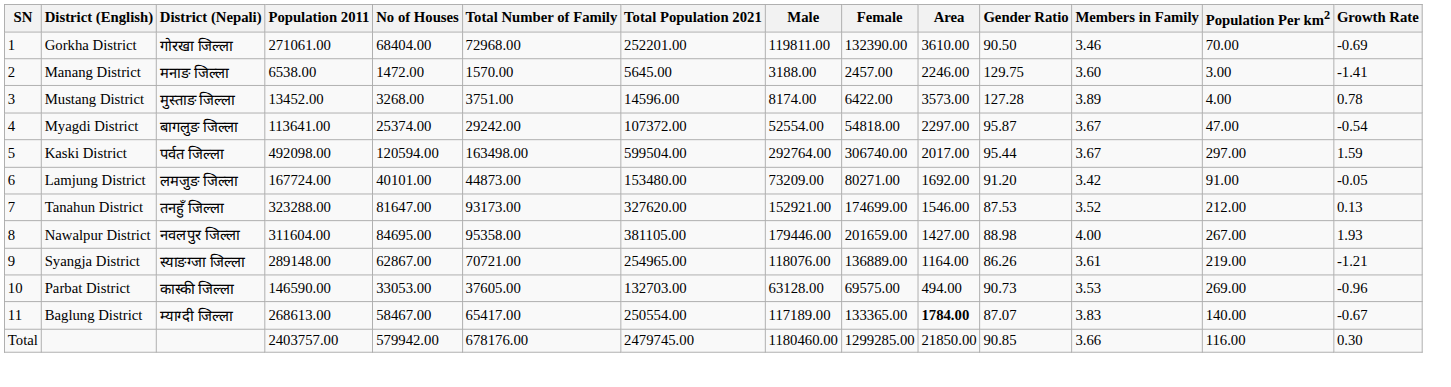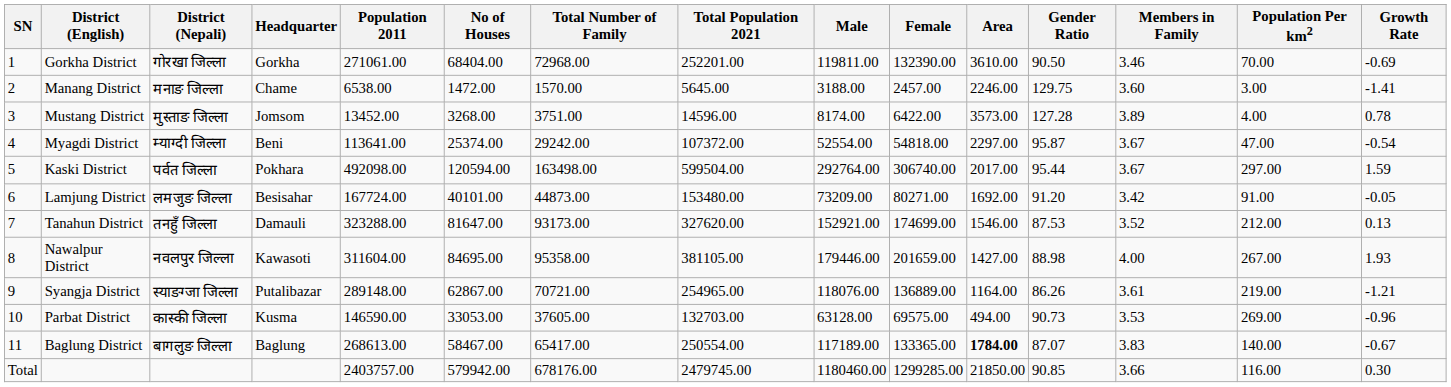+ column: Headquarter | Gorkha | Chame | Jomsom | Beni | Pokhara | Besisahar | Damauli | Kawasoti | Putalibazar | Kusma | Baglung
Myagdi District | District (Nepali): बागलुङ जिल्ला -> म्याग्दी जिल्ला
Baglung District | District (Nepali): म्याग्दी जिल्ला -> बागलुङ जिल्ला
